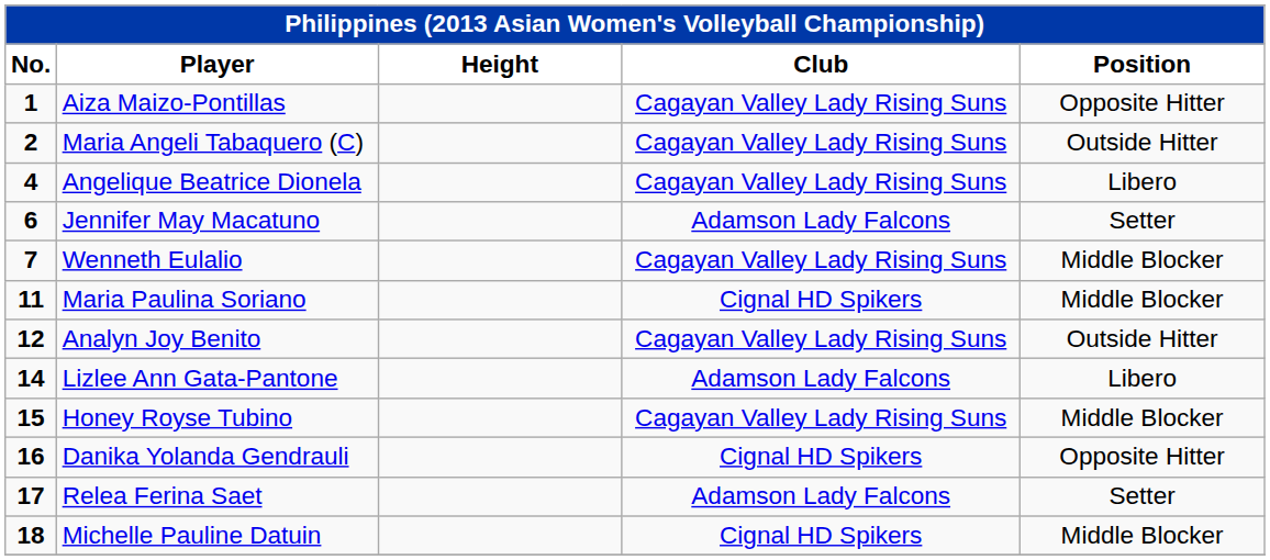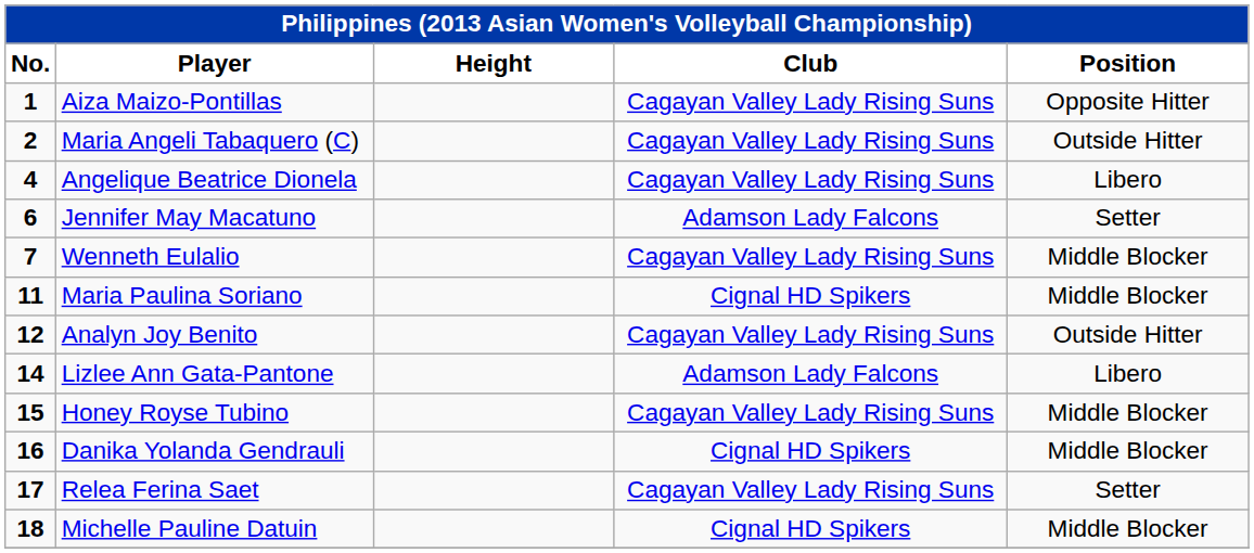Danika Yolanda Gendrauli | Position: Opposite Hitter -> Middle Blocker
Relea Ferina Saet | Club: Adamson Lady Falcons -> Cagayan Valley Lady Rising Suns
